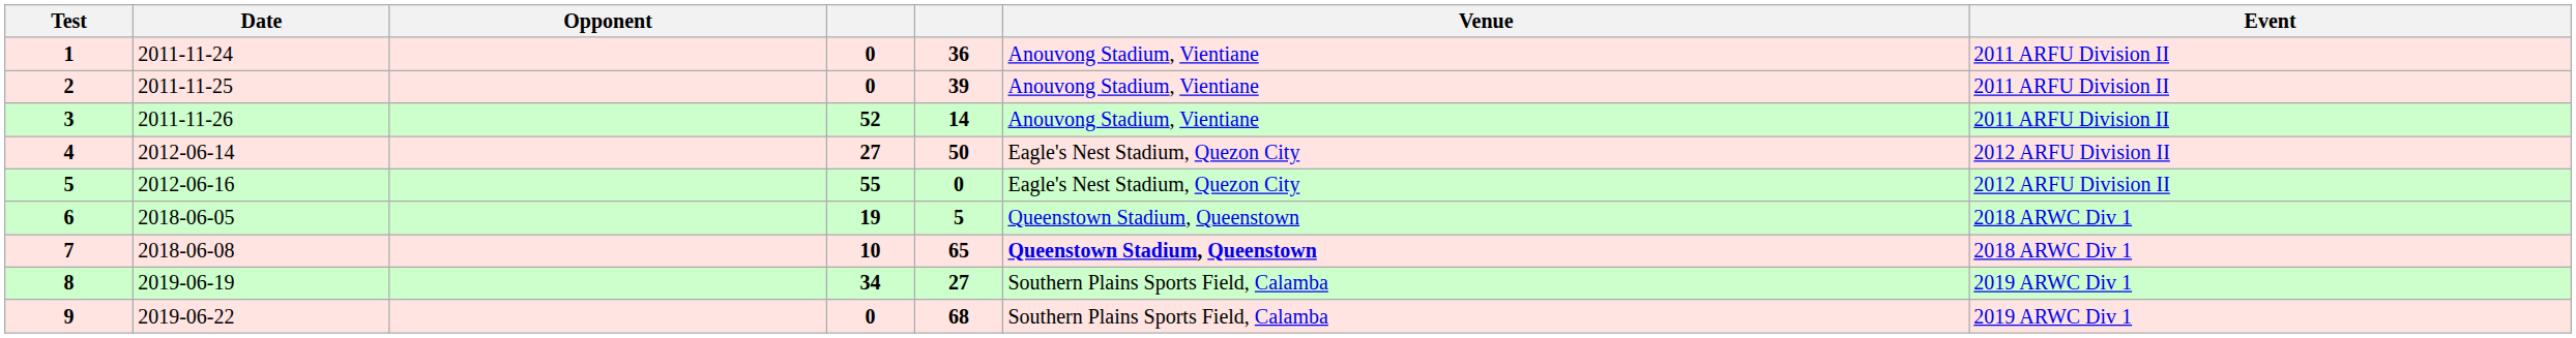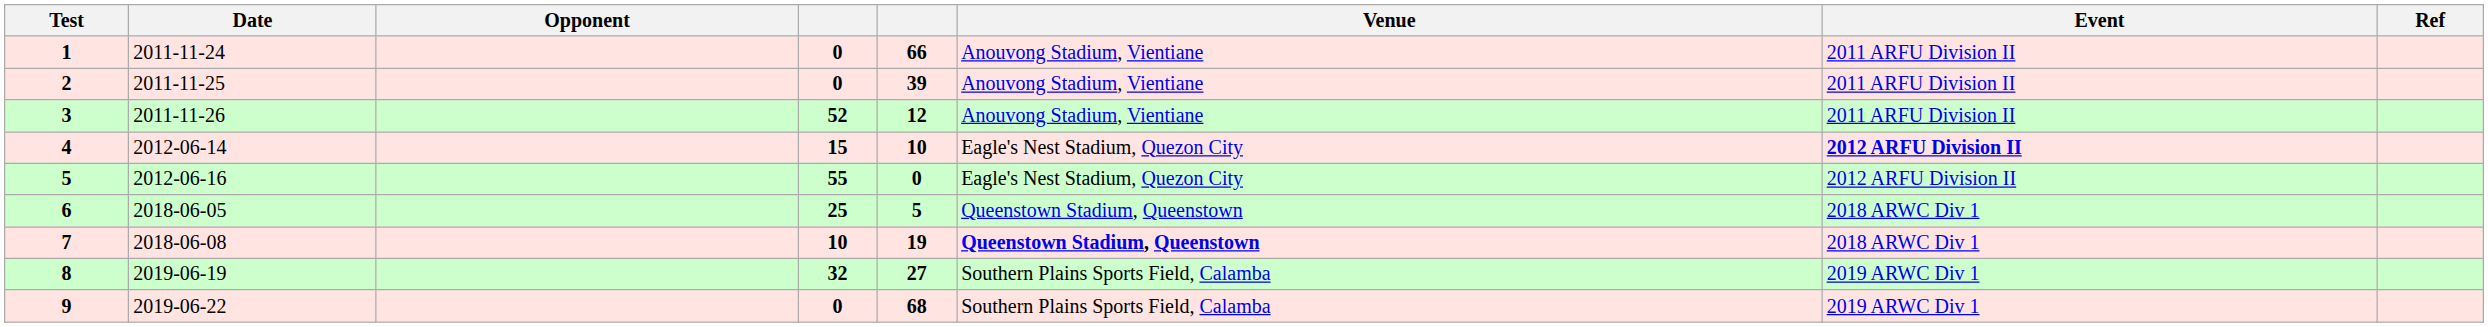+ column: Ref
1 | column 5: 36 -> 66
3 | column 5: 14 -> 12
4 | column 4: 27 -> 15
4 | column 5: 50 -> 10
4 | Event: normal -> bold
6 | column 4: 19 -> 25
7 | column 5: 65 -> 19
8 | column 4: 34 -> 32
